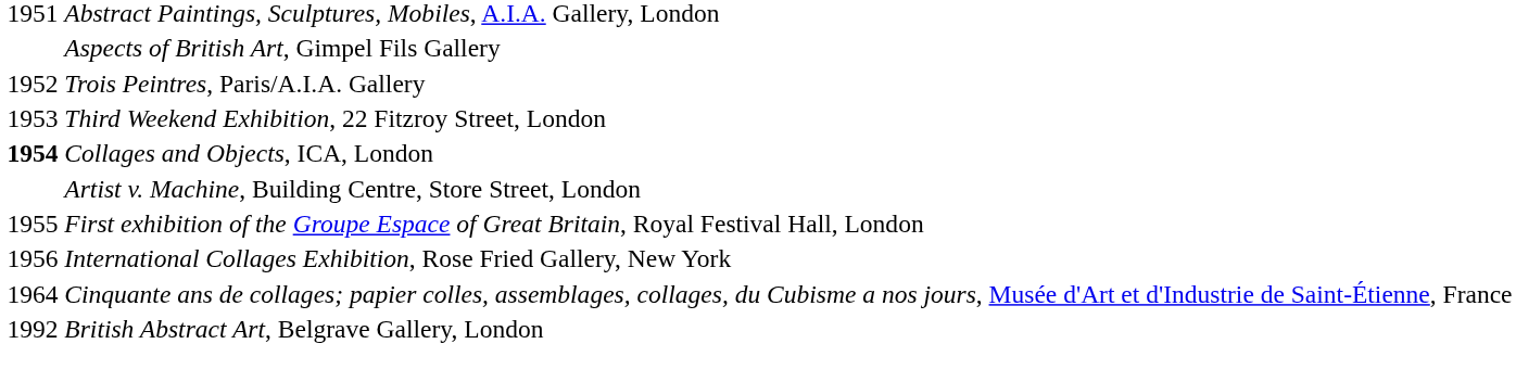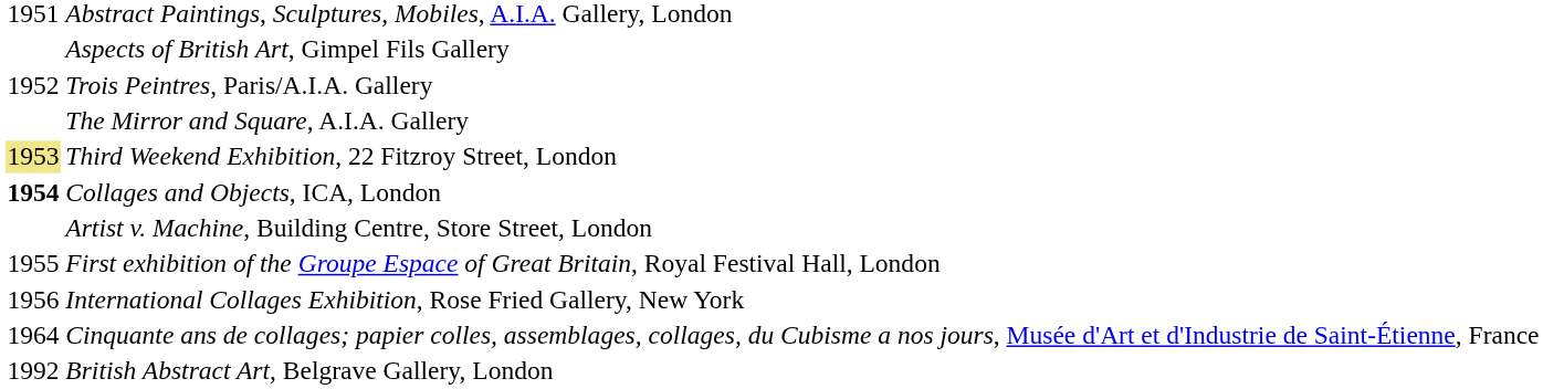+ row: The Mirror and Square, A.I.A. Gallery
Third Weekend Exhibition, 22 Fitzroy Street, London | column 1: no background -> khaki background
